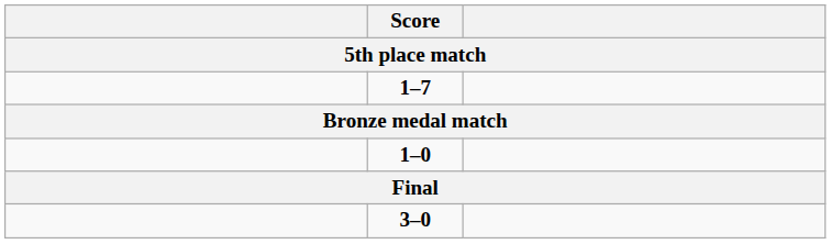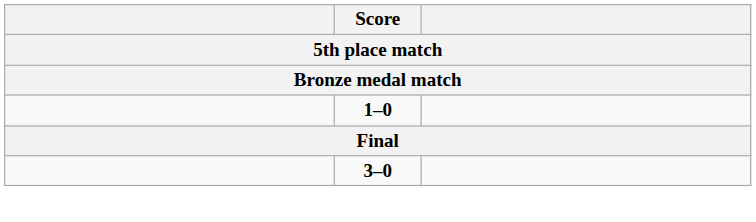- row: 1–7
